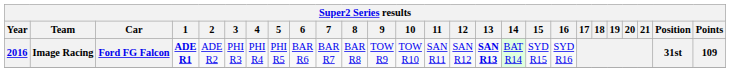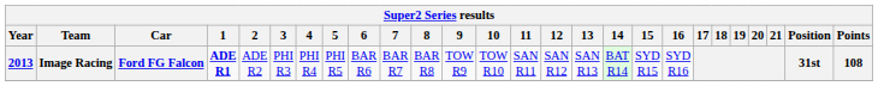Image Racing | Year: 2016 -> 2013
Image Racing | 13: bold -> normal
Image Racing | Points: 109 -> 108
